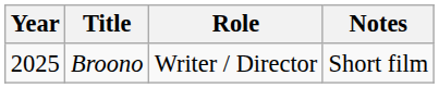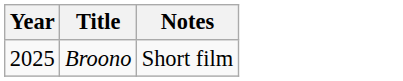- column: Role | Writer / Director
